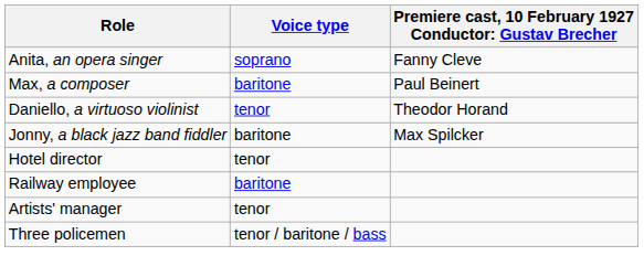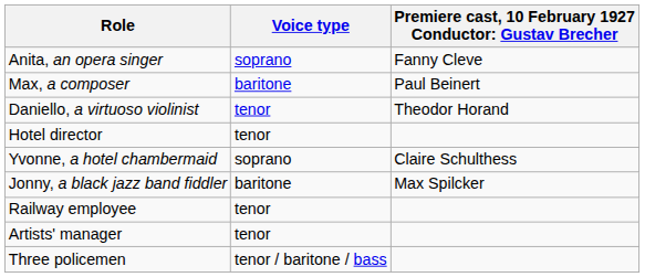rows swapped: Jonny, a black jazz band fiddler <-> Hotel director
+ row: Yvonne, a hotel chambermaid | soprano | Claire Schulthess
Railway employee | Voice type: baritone -> tenor
